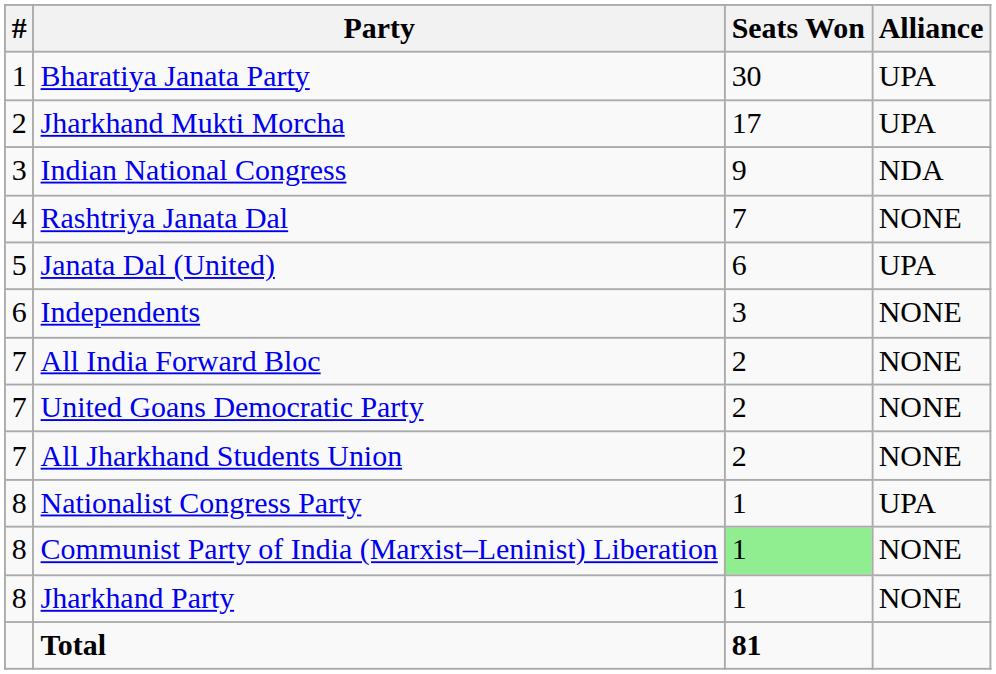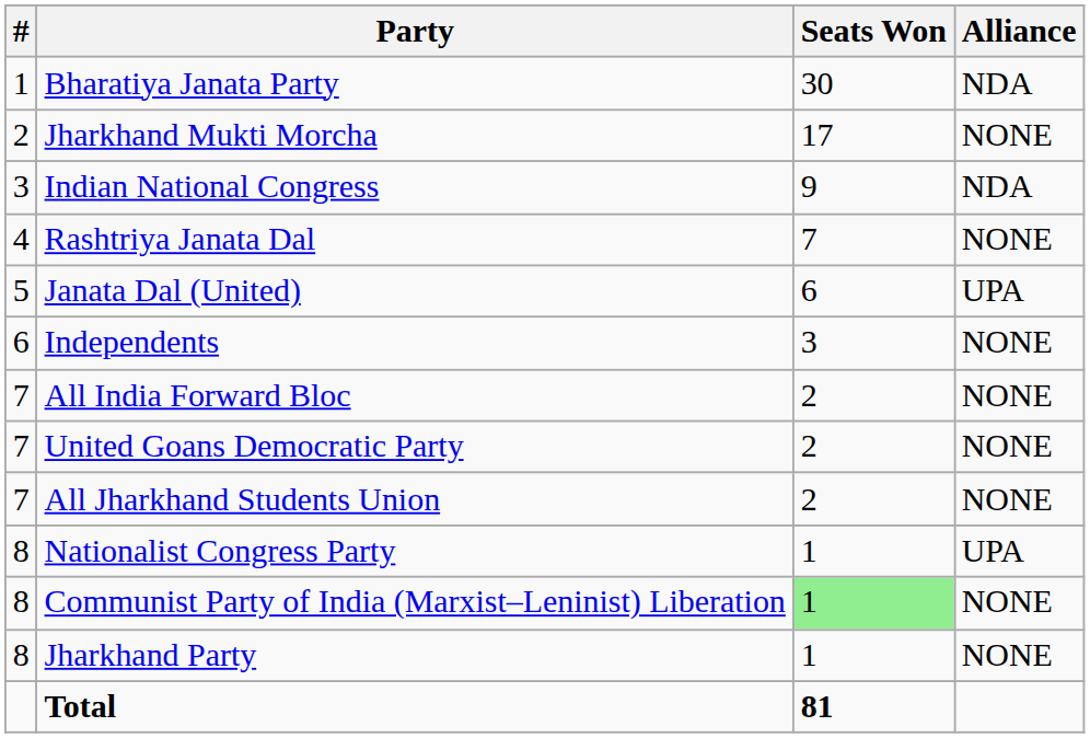Bharatiya Janata Party | Alliance: UPA -> NDA
Jharkhand Mukti Morcha | Alliance: UPA -> NONE
